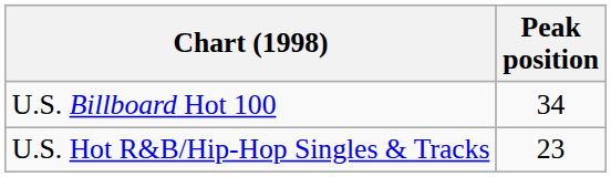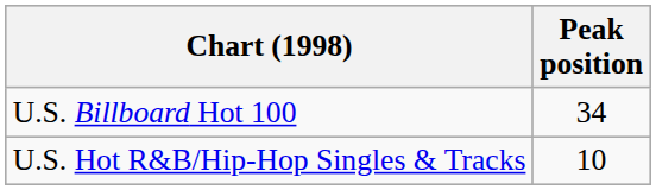U.S. Hot R&B/Hip-Hop Singles & Tracks | Peak position: 23 -> 10
